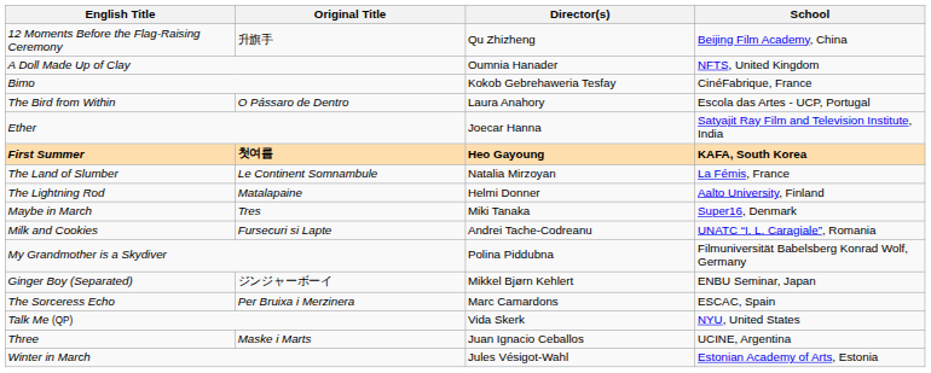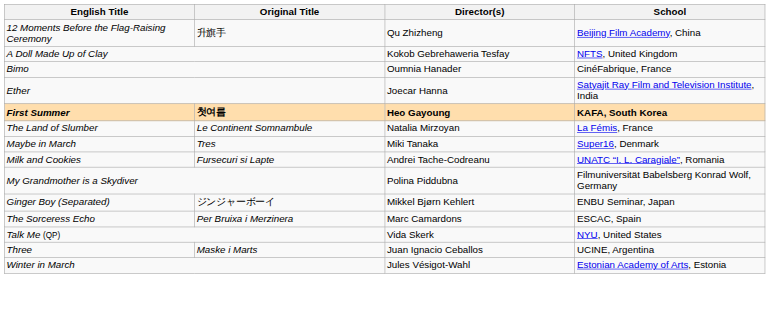A Doll Made Up of Clay | Director(s): Oumnia Hanader -> Kokob Gebrehaweria Tesfay
Bimo | Director(s): Kokob Gebrehaweria Tesfay -> Oumnia Hanader
- row: The Bird from Within | O Pássaro de Dentro | Laura Anahory | Escola das Artes - UCP, Portugal
- row: The Lightning Rod | Matalapaine | Helmi Donner | Aalto University, Finland
